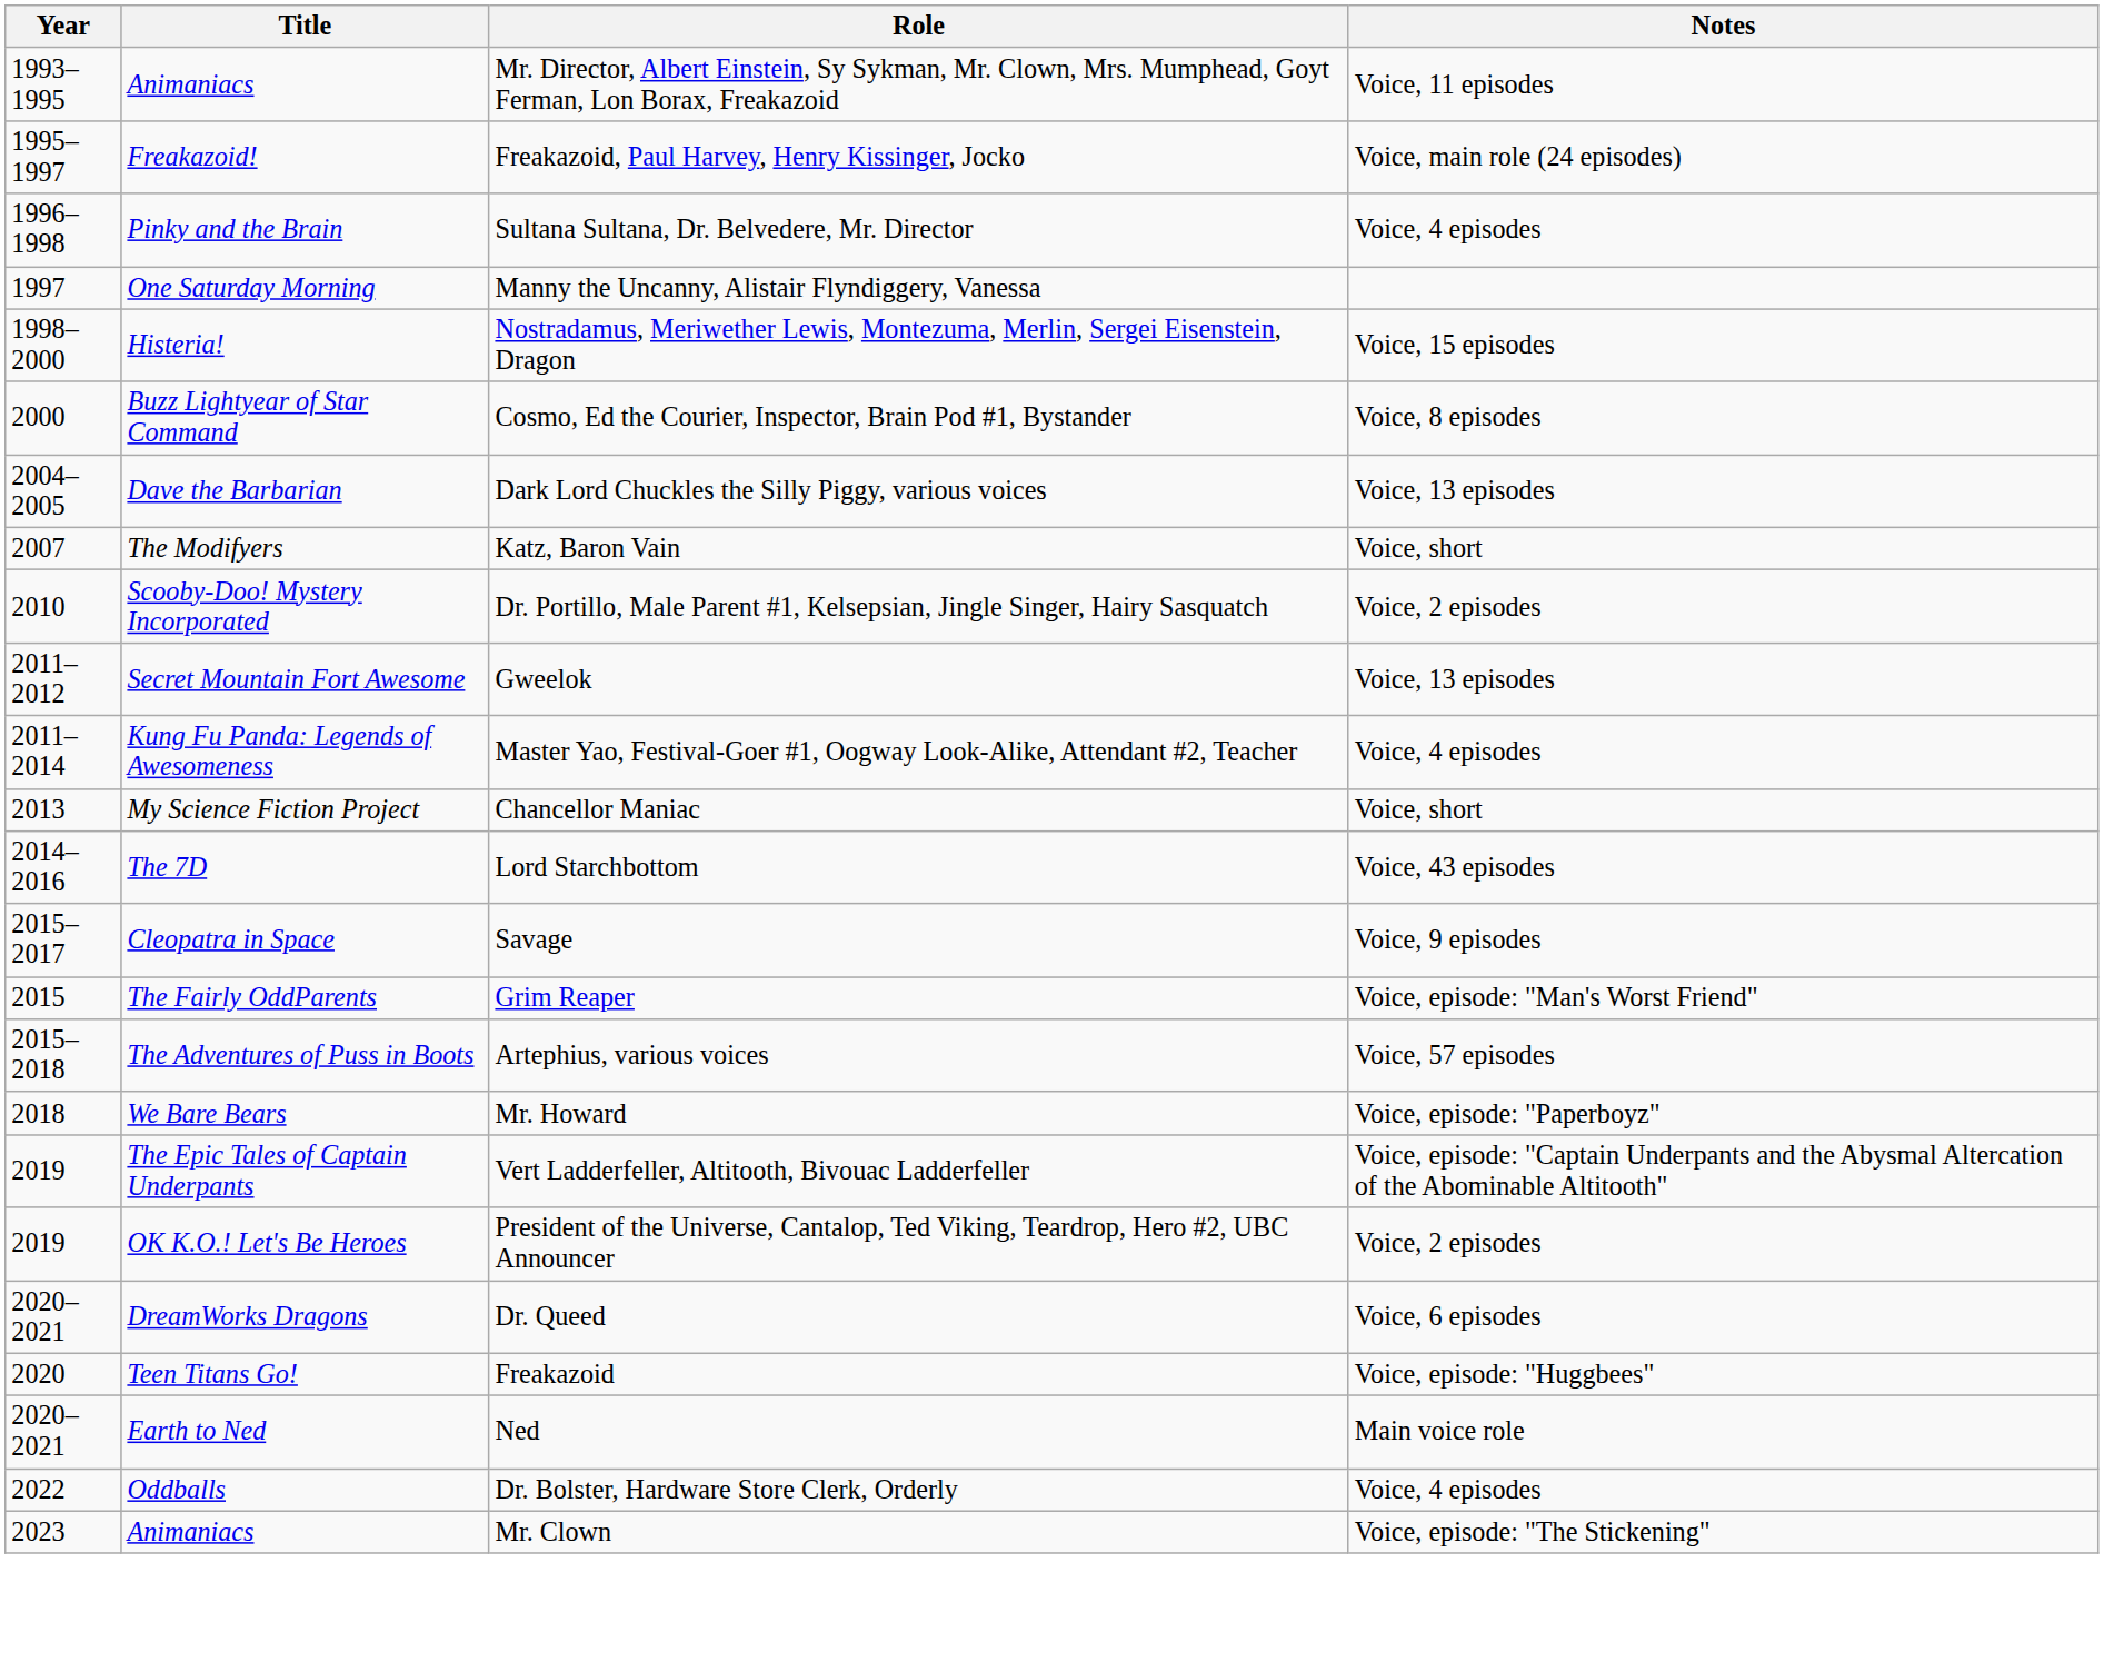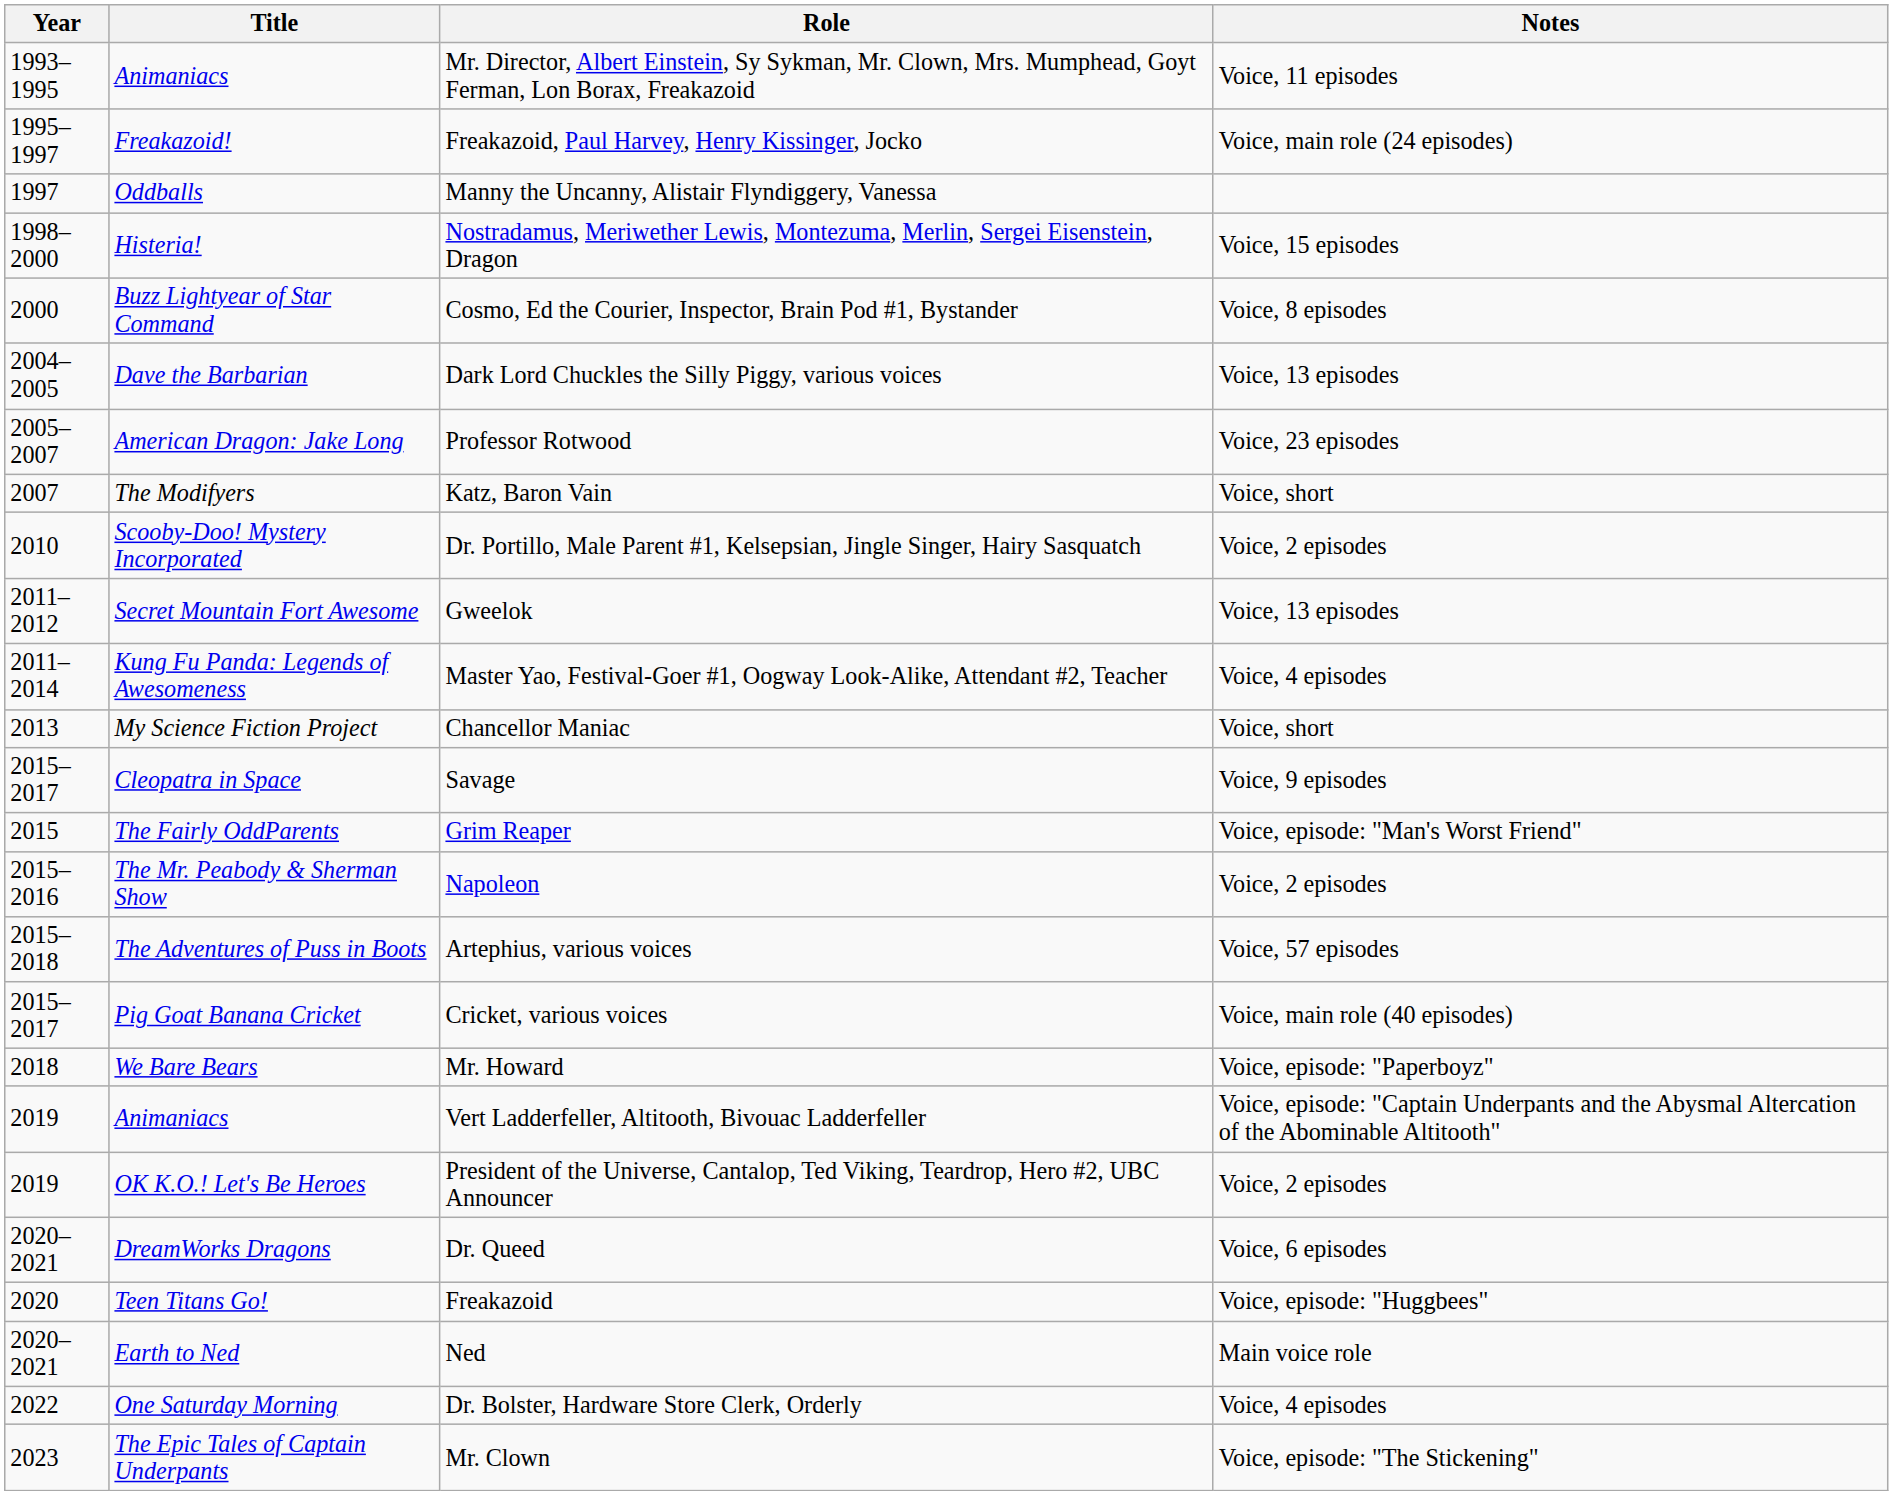- row: 1996–1998 | Pinky and the Brain | Sultana Sultana, Dr. Belvedere, Mr. Director | Voice, 4 episodes
Manny the Uncanny, Alistair Flyndiggery, Vanessa | Title: One Saturday Morning -> Oddballs
+ row: 2005–2007 | American Dragon: Jake Long | Professor Rotwood | Voice, 23 episodes
- row: 2014–2016 | The 7D | Lord Starchbottom | Voice, 43 episodes
+ row: 2015–2016 | The Mr. Peabody & Sherman Show | Napoleon | Voice, 2 episodes
+ row: 2015–2017 | Pig Goat Banana Cricket | Cricket, various voices | Voice, main role (40 episodes)
Vert Ladderfeller, Altitooth, Bivouac Ladderfeller | Title: The Epic Tales of Captain Underpants -> Animaniacs
Dr. Bolster, Hardware Store Clerk, Orderly | Title: Oddballs -> One Saturday Morning
Mr. Clown | Title: Animaniacs -> The Epic Tales of Captain Underpants
